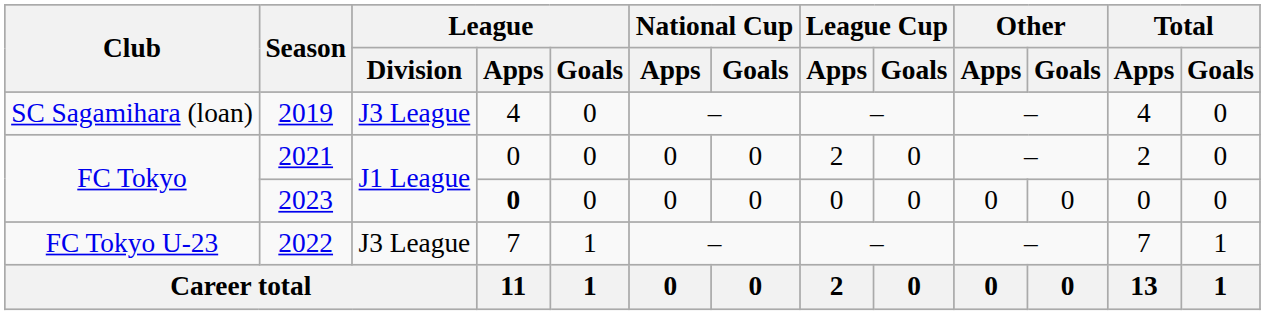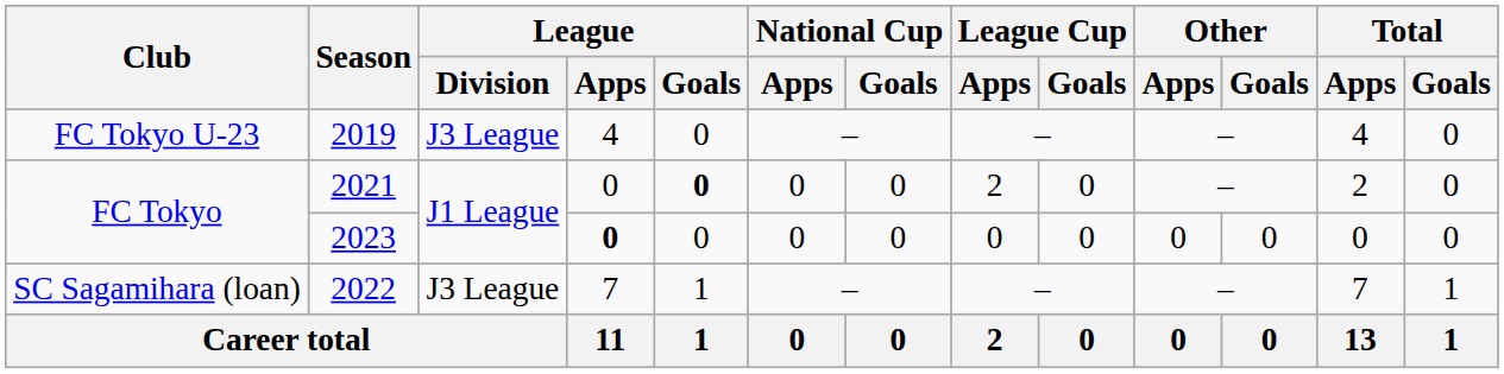2019 | Club: SC Sagamihara (loan) -> FC Tokyo U-23
2021 | League / Goals: normal -> bold
2022 | Club: FC Tokyo U-23 -> SC Sagamihara (loan)
